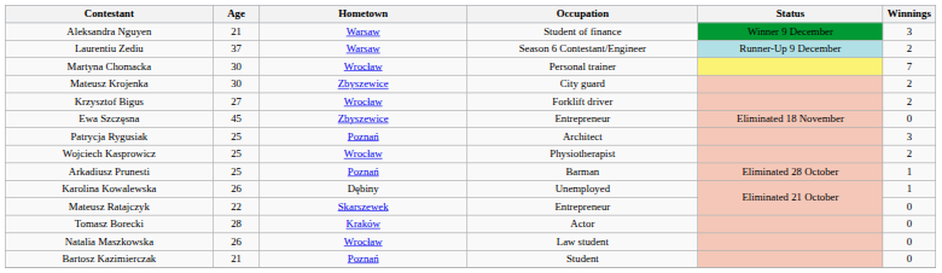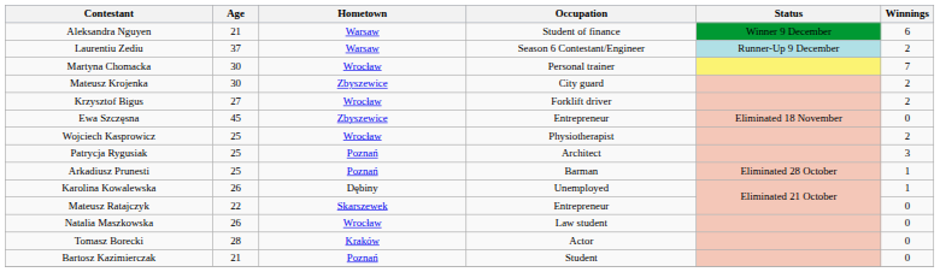Aleksandra Nguyen | Winnings: 3 -> 6
rows swapped: Wojciech Kasprowicz <-> Patrycja Rygusiak
rows swapped: Natalia Maszkowska <-> Tomasz Borecki
